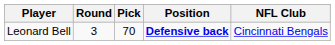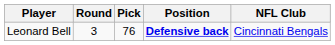Leonard Bell | Pick: 70 -> 76
